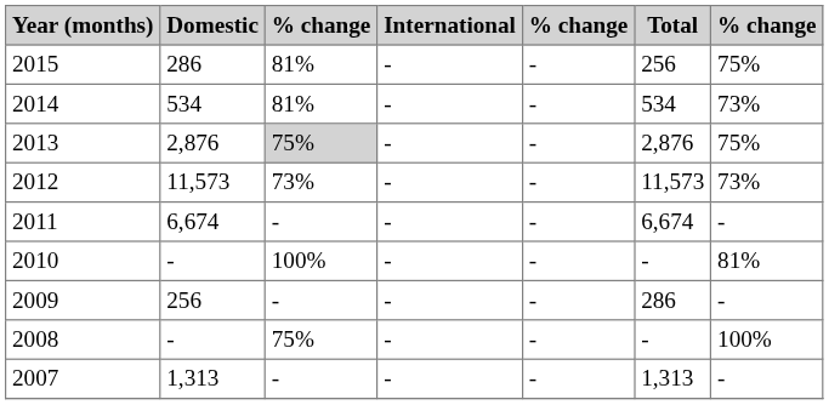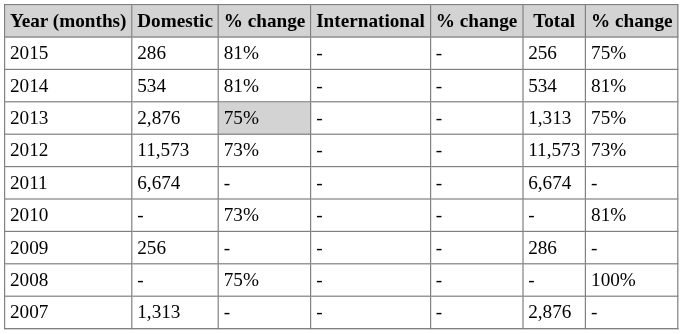2014 | column 7: 73% -> 81%
2013 | Total: 2,876 -> 1,313
2010 | column 3: 100% -> 73%
2007 | Total: 1,313 -> 2,876
